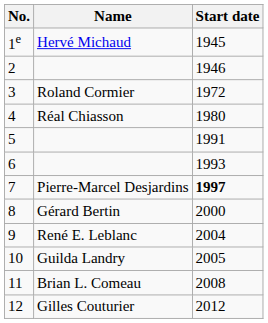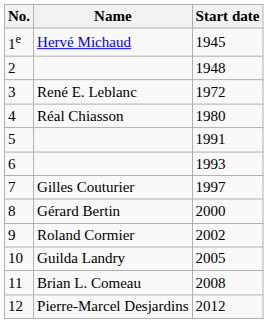2 | Start date: 1946 -> 1948
3 | Name: Roland Cormier -> René E. Leblanc
7 | Name: Pierre-Marcel Desjardins -> Gilles Couturier
7 | Start date: bold -> normal
9 | Name: René E. Leblanc -> Roland Cormier
9 | Start date: 2004 -> 2002
12 | Name: Gilles Couturier -> Pierre-Marcel Desjardins
